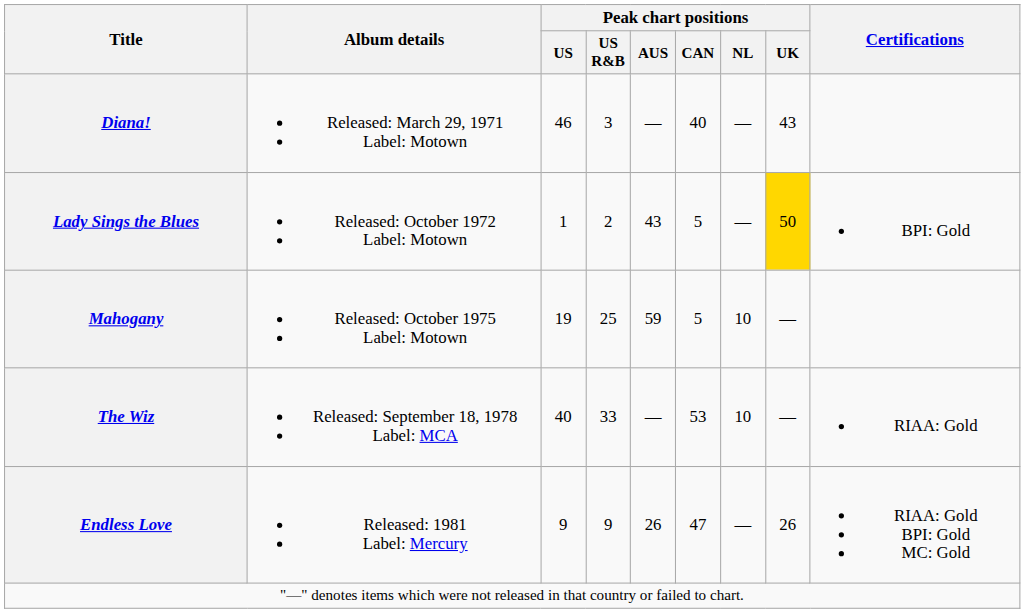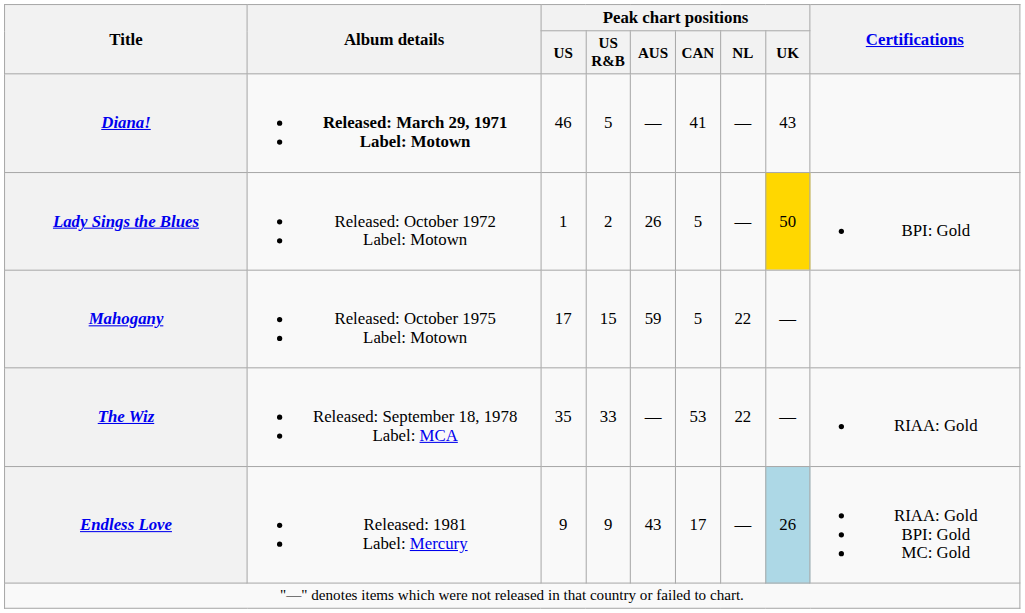Diana! | Album details: normal -> bold
Diana! | Peak chart positions / US R&B: 3 -> 5
Diana! | Peak chart positions / CAN: 40 -> 41
Lady Sings the Blues | Peak chart positions / AUS: 43 -> 26
Mahogany | Peak chart positions / US: 19 -> 17
Mahogany | Peak chart positions / US R&B: 25 -> 15
Mahogany | Peak chart positions / NL: 10 -> 22
The Wiz | Peak chart positions / US: 40 -> 35
The Wiz | Peak chart positions / NL: 10 -> 22
Endless Love | Peak chart positions / AUS: 26 -> 43
Endless Love | Peak chart positions / CAN: 47 -> 17
Endless Love | Peak chart positions / UK: no background -> lightblue background
